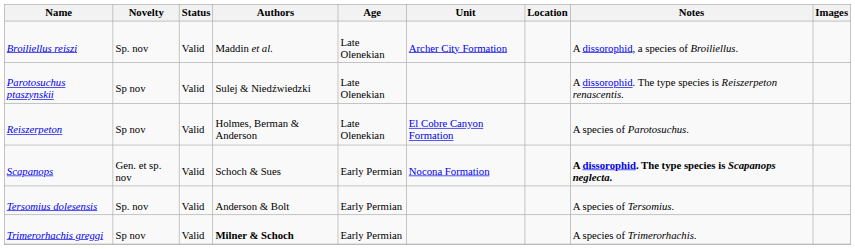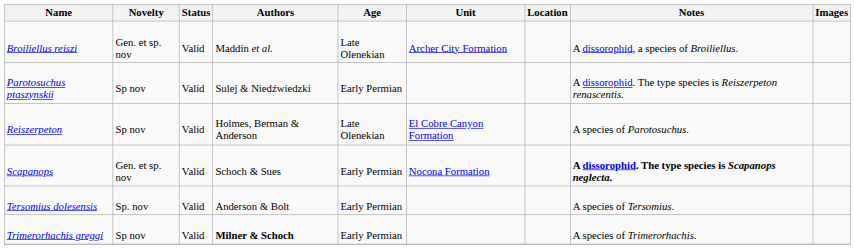Broiliellus reiszi | Novelty: Sp. nov -> Gen. et sp. nov
Parotosuchus ptaszynskii | Age: Late Olenekian -> Early Permian
